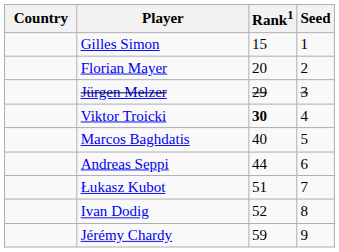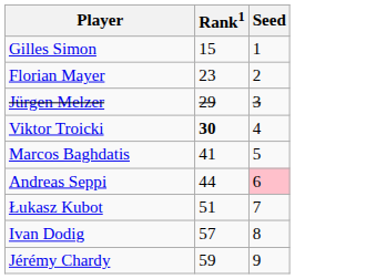- column: Country
Florian Mayer | Rank1: 20 -> 23
Marcos Baghdatis | Rank1: 40 -> 41
Andreas Seppi | Seed: no background -> pink background
Ivan Dodig | Rank1: 52 -> 57
